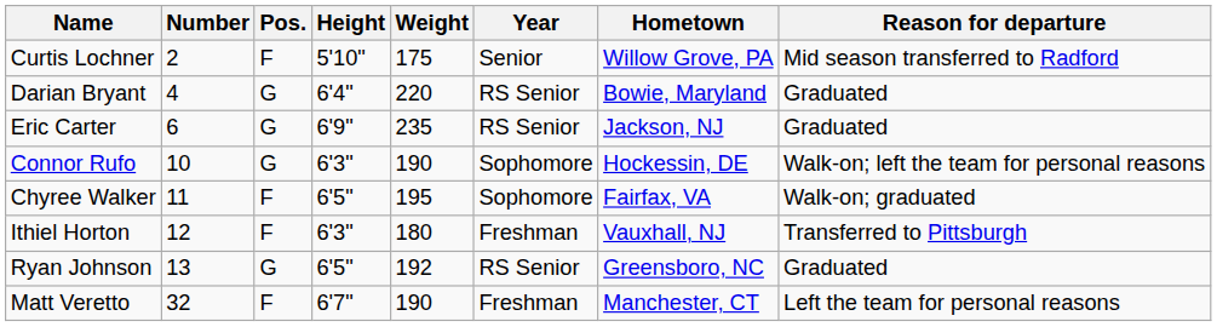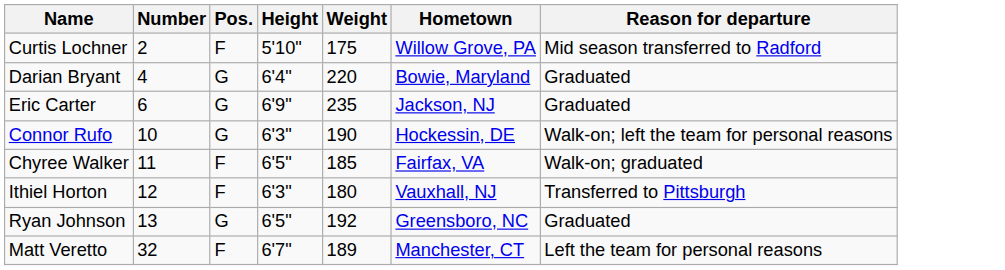- column: Year | Senior | RS Senior | RS Senior | Sophomore | Sophomore | Freshman | RS Senior | Freshman
Chyree Walker | Weight: 195 -> 185
Matt Veretto | Weight: 190 -> 189
